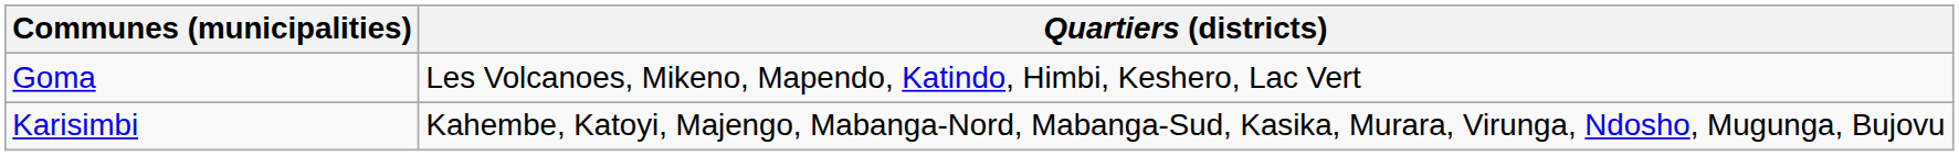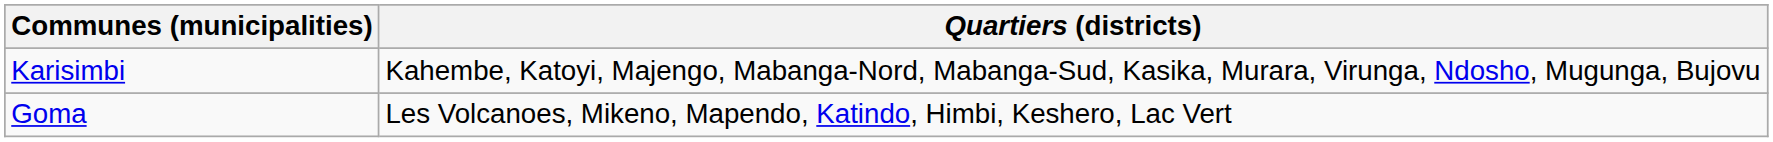rows swapped: Goma <-> Karisimbi
